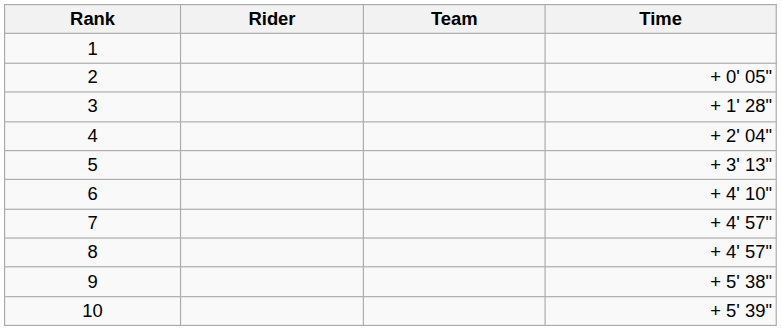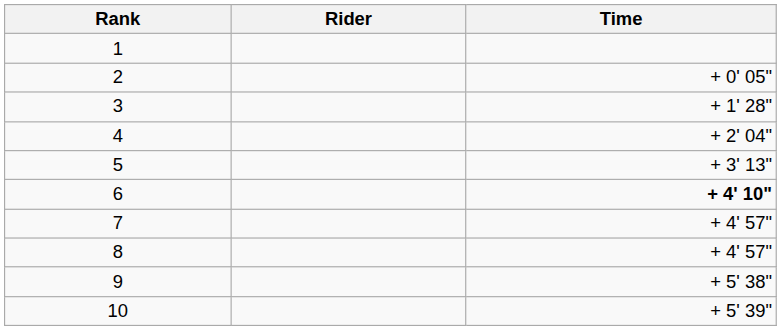- column: Team
6 | Time: normal -> bold
